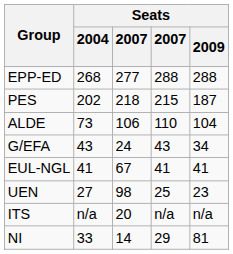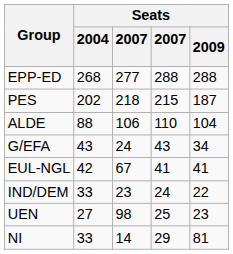ALDE | Seats / 2004: 73 -> 88
EUL-NGL | Seats / 2004: 41 -> 42
+ row: IND/DEM | 33 | 23 | 24 | 22
- row: ITS | n/a | 20 | n/a | n/a
